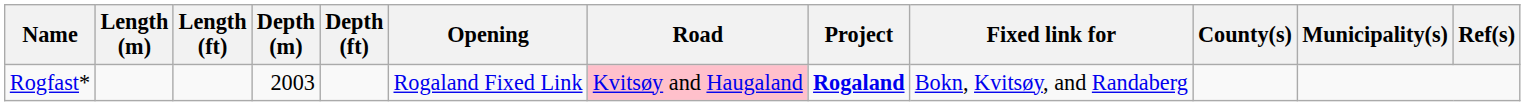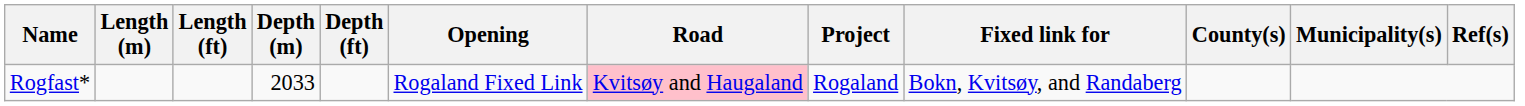Rogfast* | Depth (m): 2003 -> 2033
Rogfast* | Project: bold -> normal
